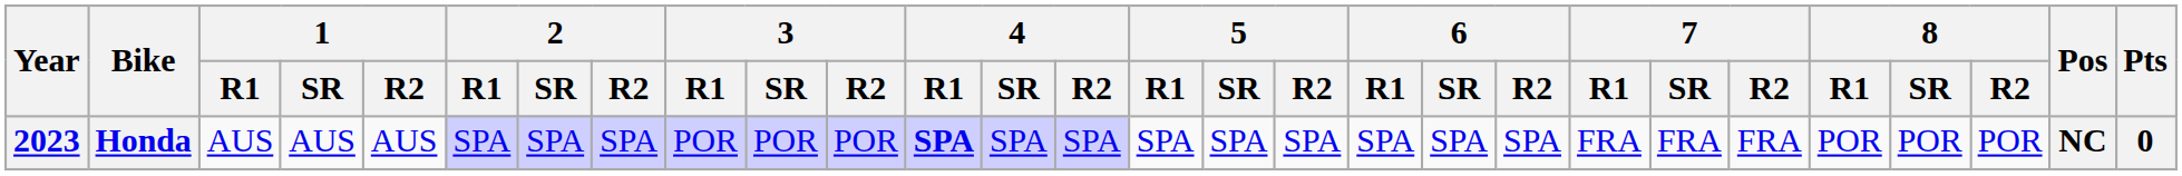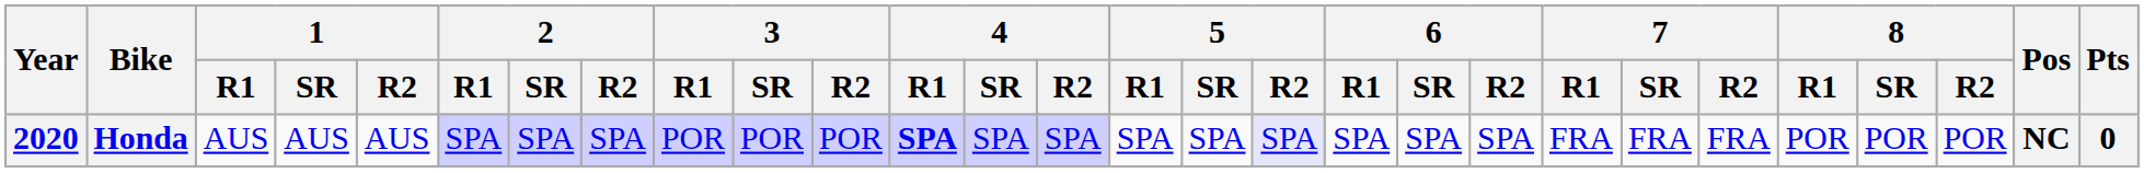Honda | Year: 2023 -> 2020
Honda | 5 / R2: no background -> lavender background
